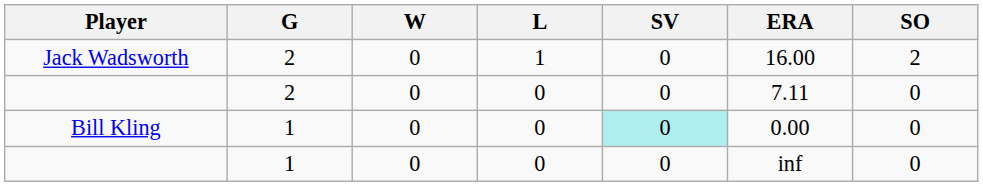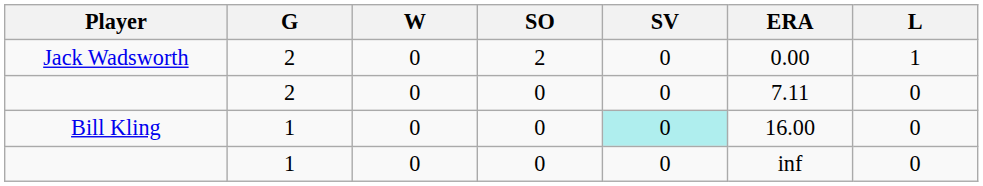columns swapped: L <-> SO
Jack Wadsworth | ERA: 16.00 -> 0.00
Bill Kling | ERA: 0.00 -> 16.00
